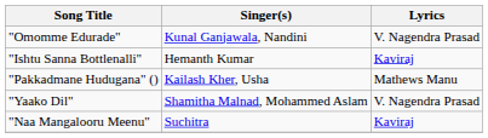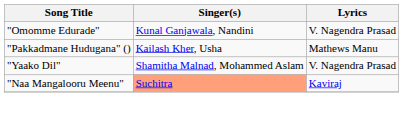- row: "Ishtu Sanna Bottlenalli" | Hemanth Kumar | Kaviraj
"Naa Mangalooru Meenu" | Singer(s): no background -> lightsalmon background
